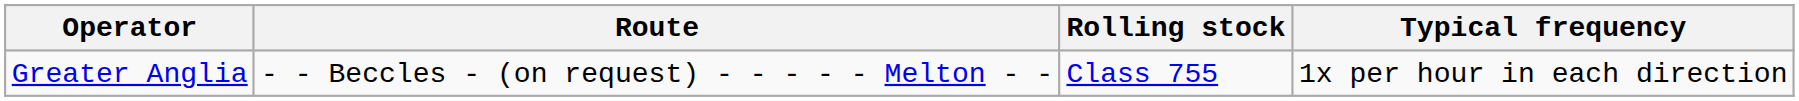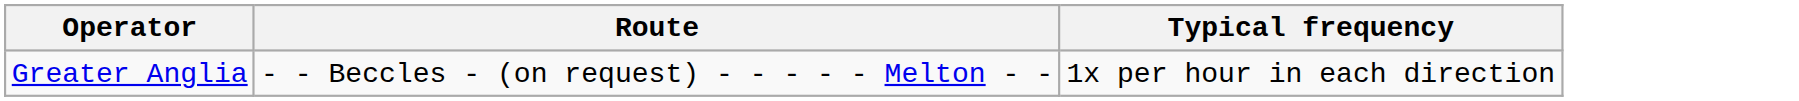- column: Rolling stock | Class 755
